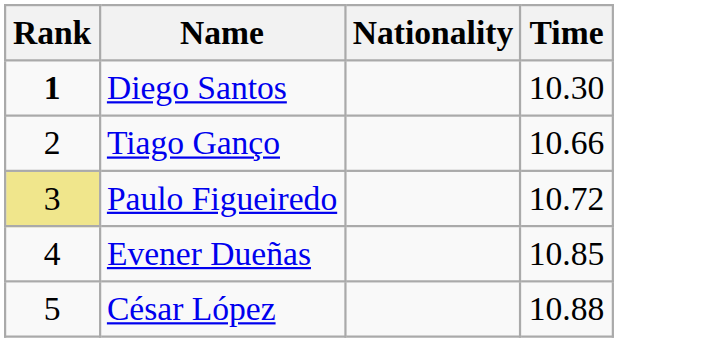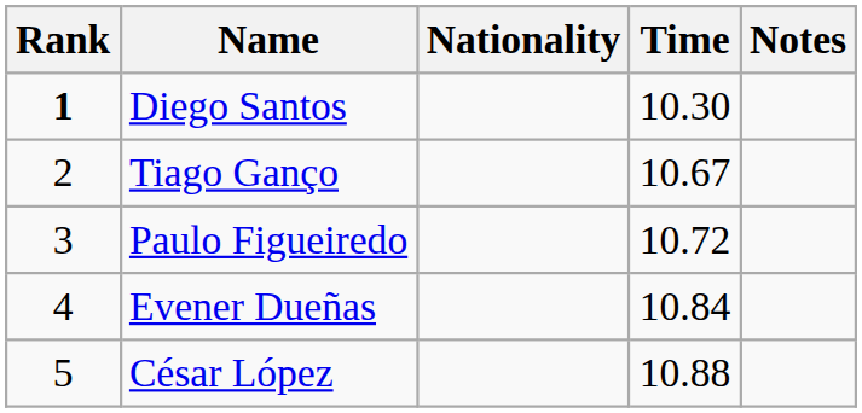+ column: Notes
Tiago Ganço | Time: 10.66 -> 10.67
Paulo Figueiredo | Rank: khaki background -> no background
Evener Dueñas | Time: 10.85 -> 10.84
